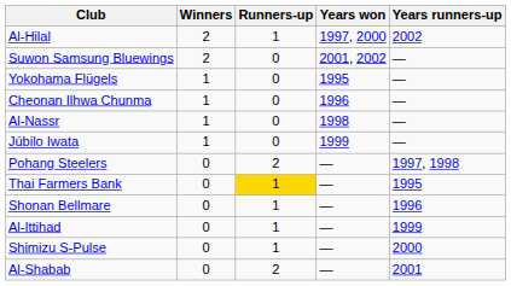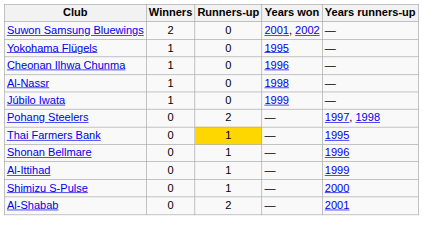- row: Al-Hilal | 2 | 1 | 1997, 2000 | 2002
